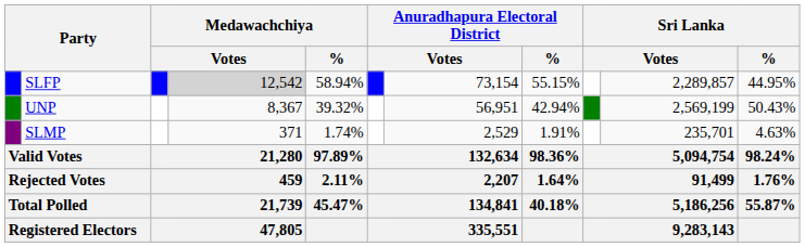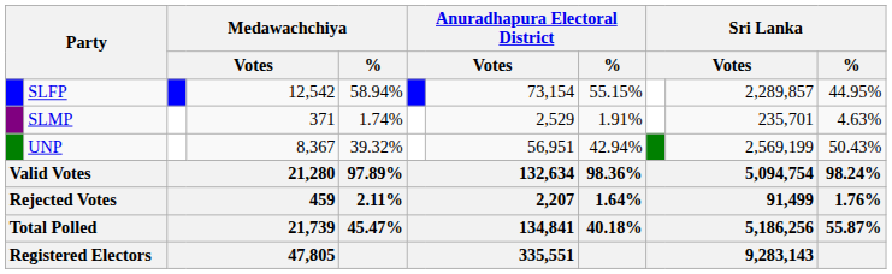SLFP | column 4: lightgrey background -> no background
rows swapped: UNP <-> SLMP
